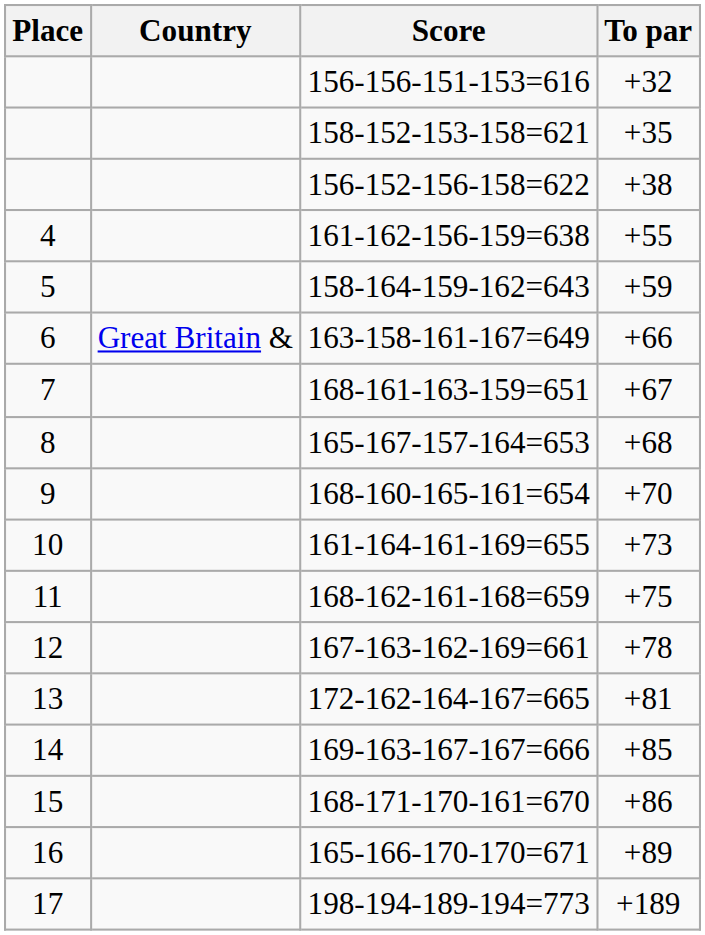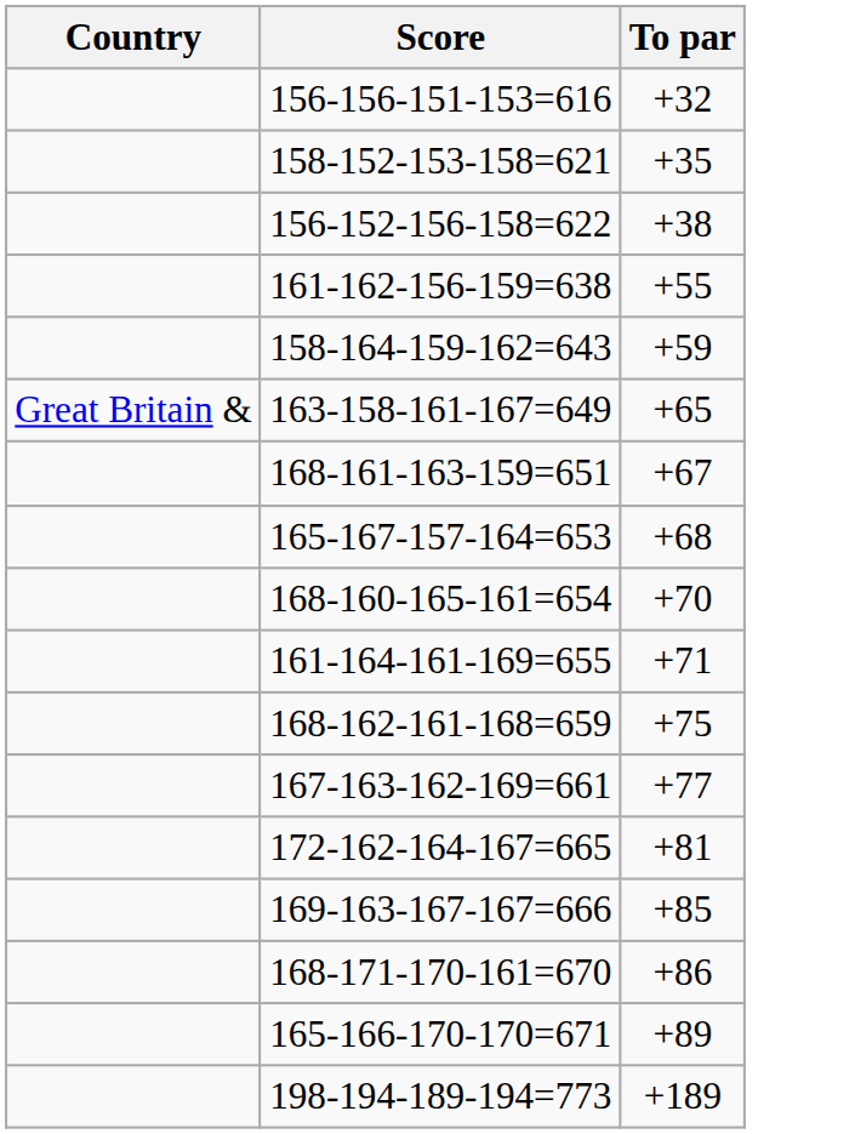- column: Place | 4 | 5 | 6 | 7 | 8 | 9 | 10 | 11 | 12 | 13 | 14 | 15 | 16 | 17
163-158-161-167=649 | To par: +66 -> +65
161-164-161-169=655 | To par: +73 -> +71
167-163-162-169=661 | To par: +78 -> +77
